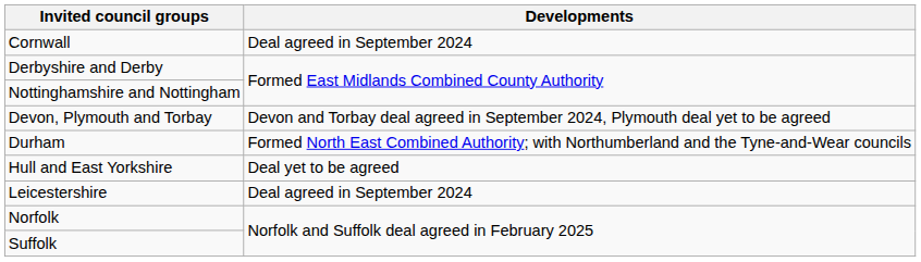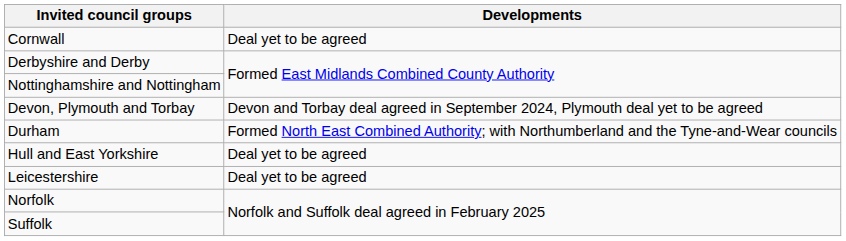Cornwall | Developments: Deal agreed in September 2024 -> Deal yet to be agreed
Leicestershire | Developments: Deal agreed in September 2024 -> Deal yet to be agreed
